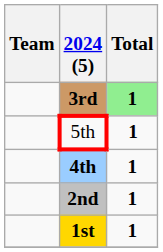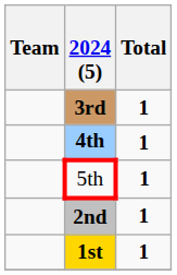3rd | Total: lightgreen background -> no background
rows swapped: 4th <-> 5th
